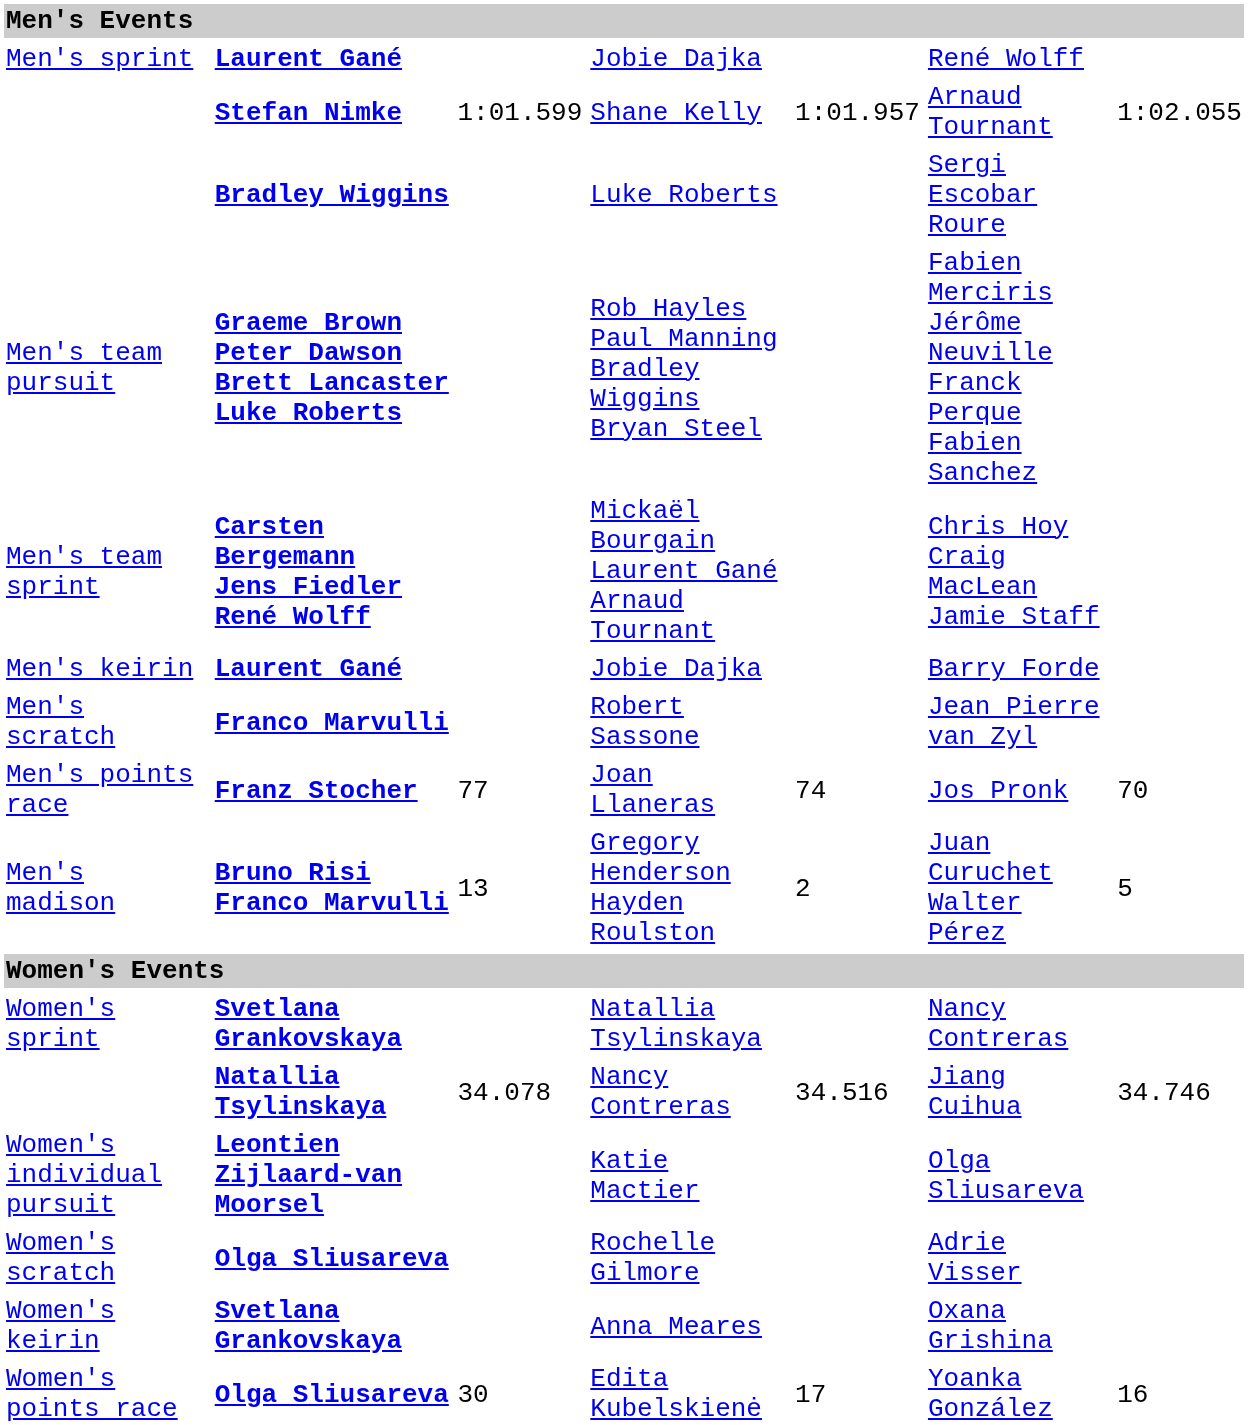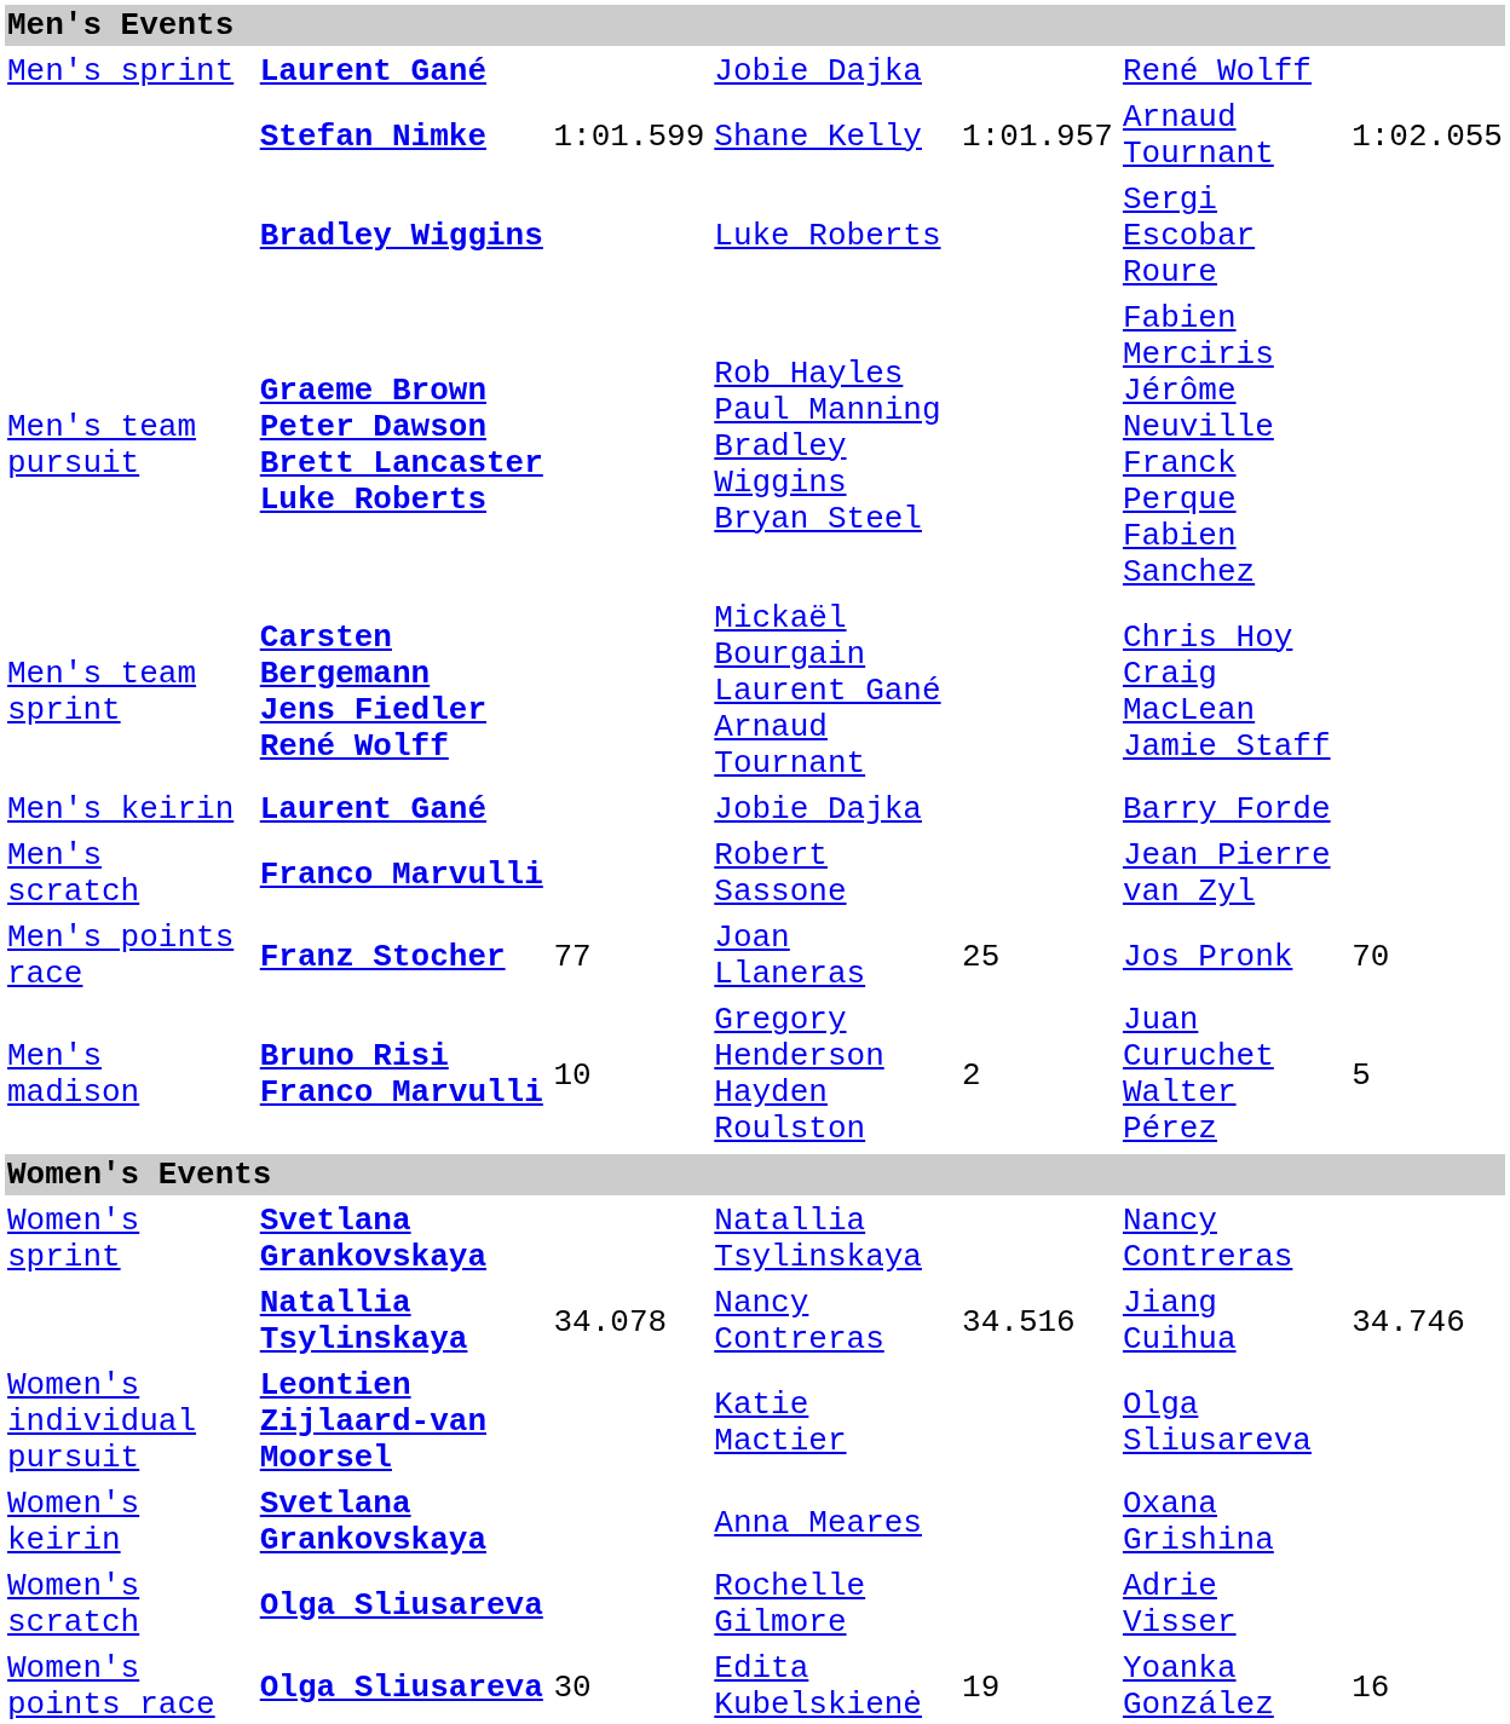Joan Llaneras | column 5: 74 -> 25
Gregory Henderson Hayden Roulston | column 3: 13 -> 10
rows swapped: Anna Meares <-> Rochelle Gilmore
Edita Kubelskienė | column 5: 17 -> 19
